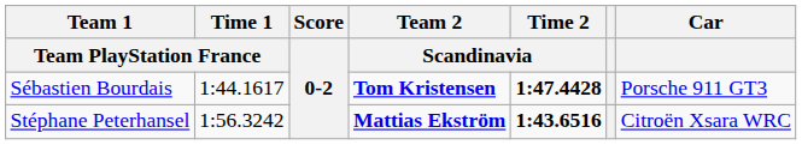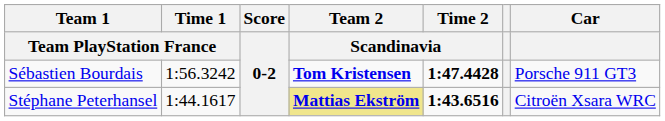Sébastien Bourdais | Time 1 / Team PlayStation France: 1:44.1617 -> 1:56.3242
Stéphane Peterhansel | Time 1 / Team PlayStation France: 1:56.3242 -> 1:44.1617
Stéphane Peterhansel | Team 2 / Scandinavia: no background -> khaki background
